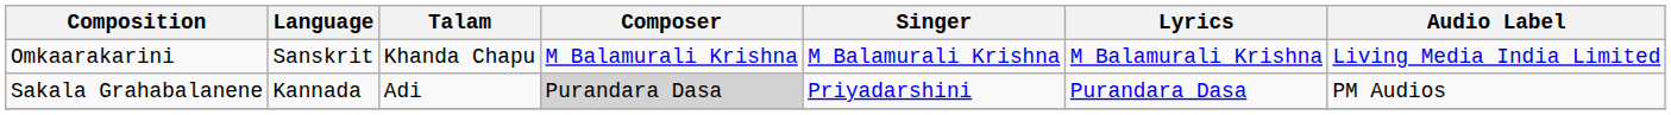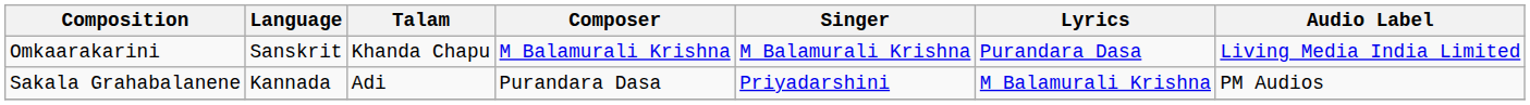Omkaarakarini | Lyrics: M Balamurali Krishna -> Purandara Dasa
Sakala Grahabalanene | Composer: lightgrey background -> no background
Sakala Grahabalanene | Lyrics: Purandara Dasa -> M Balamurali Krishna
